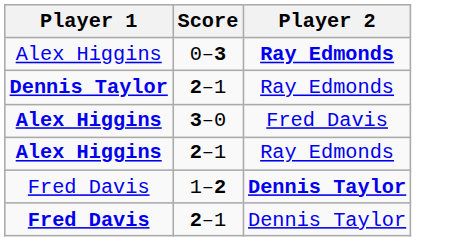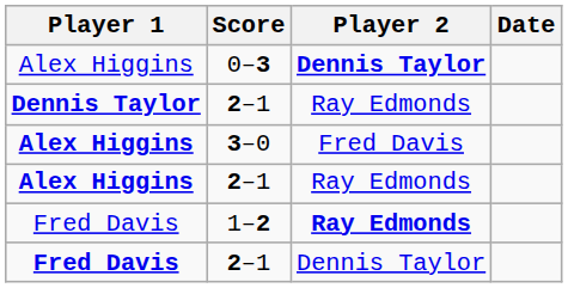+ column: Date
0–3 | Player 2: Ray Edmonds -> Dennis Taylor
1–2 | Player 2: Dennis Taylor -> Ray Edmonds
